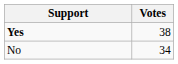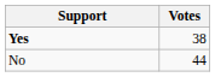No | Votes: 34 -> 44
